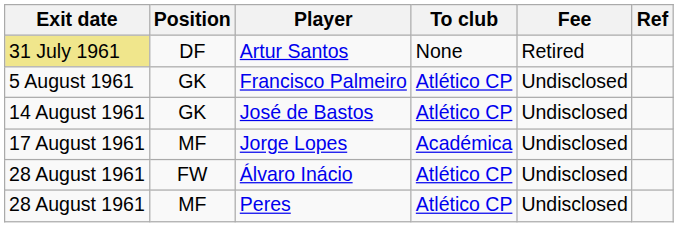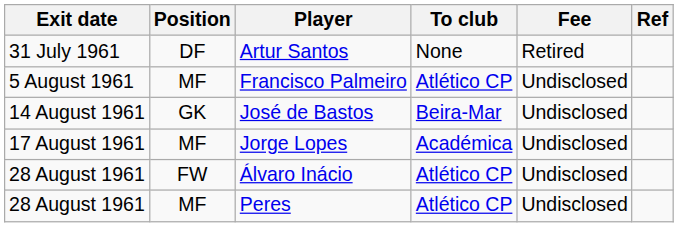Artur Santos | Exit date: khaki background -> no background
Francisco Palmeiro | Position: GK -> MF
José de Bastos | To club: Atlético CP -> Beira-Mar
